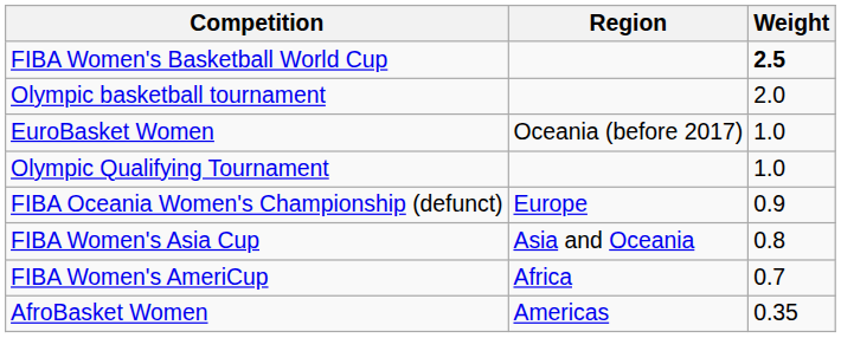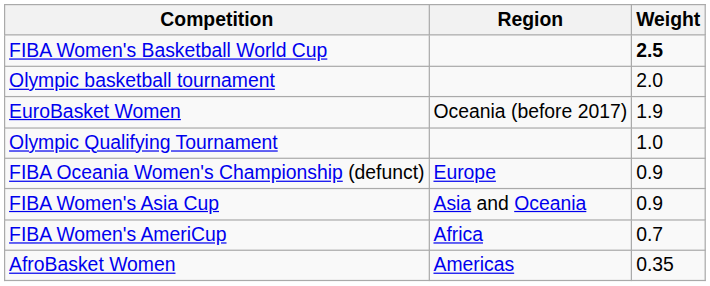EuroBasket Women | Weight: 1.0 -> 1.9
FIBA Women's Asia Cup | Weight: 0.8 -> 0.9
